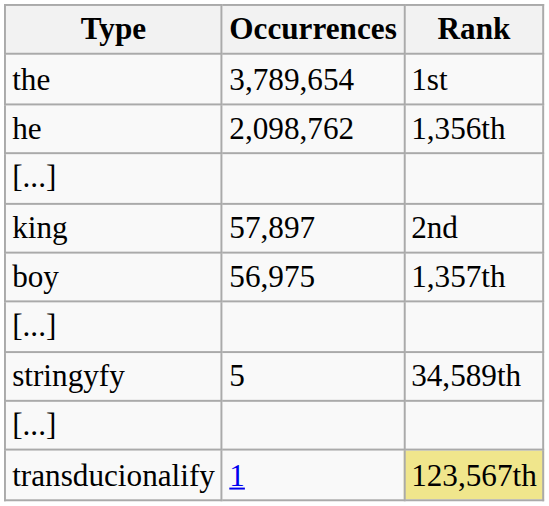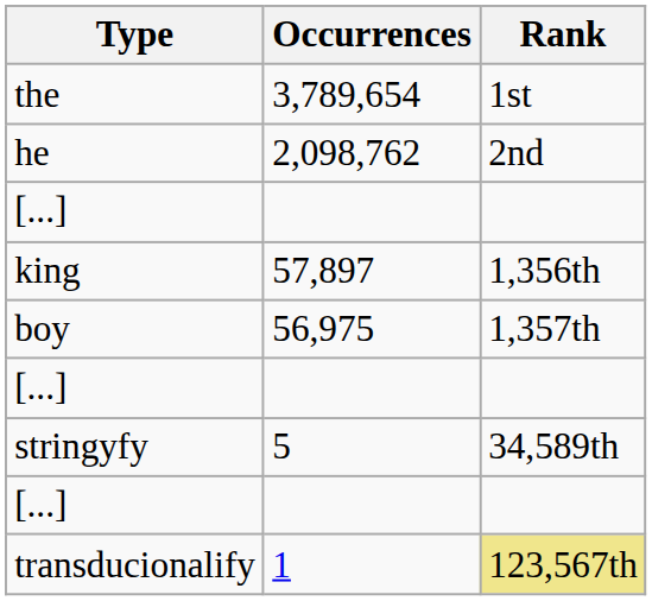he | Rank: 1,356th -> 2nd
king | Rank: 2nd -> 1,356th
